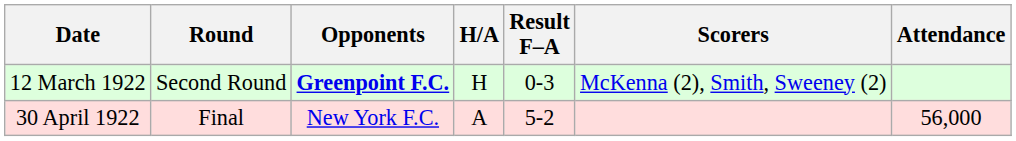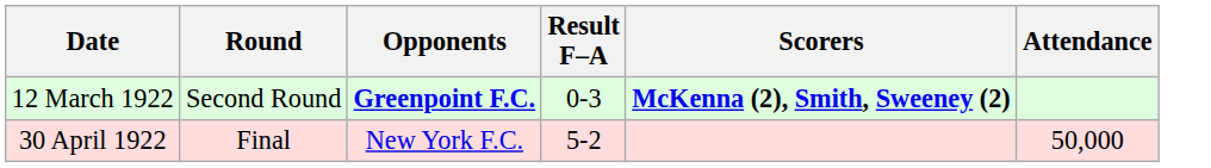- column: H/A | H | A
12 March 1922 | Scorers: normal -> bold
30 April 1922 | Attendance: 56,000 -> 50,000
